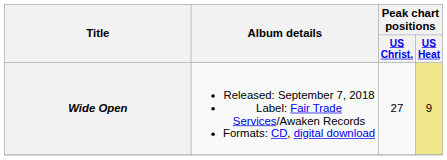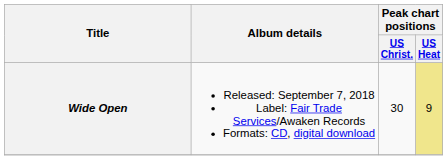Wide Open | Peak chart positions / US Christ.: 27 -> 30
